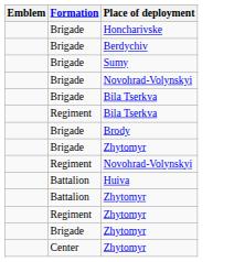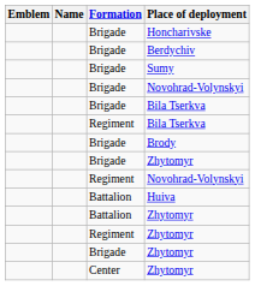+ column: Name
